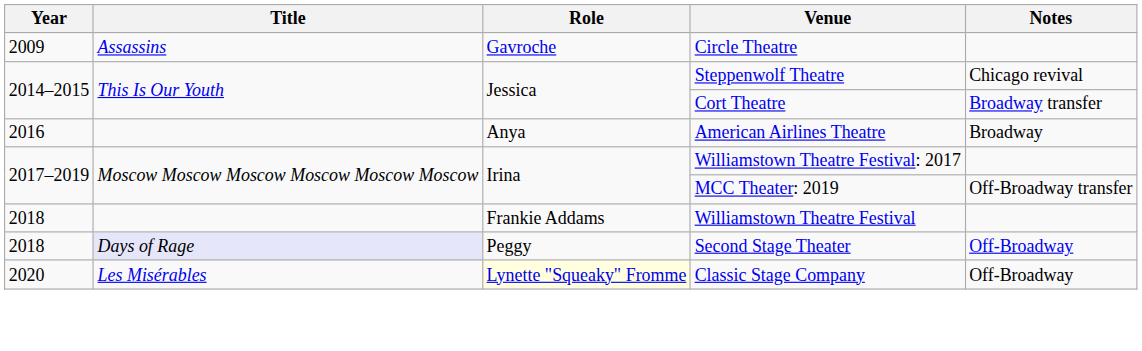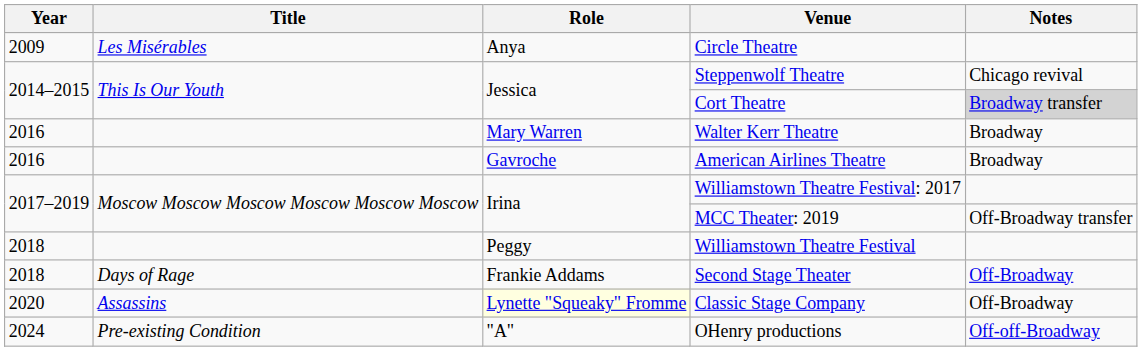Circle Theatre | Title: Assassins -> Les Misérables
Circle Theatre | Role: Gavroche -> Anya
Cort Theatre | Notes: no background -> lightgrey background
+ row: 2016 | Mary Warren | Walter Kerr Theatre | Broadway
American Airlines Theatre | Role: Anya -> Gavroche
Williamstown Theatre Festival | Role: Frankie Addams -> Peggy
Second Stage Theater | Title: lavender background -> no background
Second Stage Theater | Role: Peggy -> Frankie Addams
Classic Stage Company | Title: Les Misérables -> Assassins
+ row: 2024 | Pre-existing Condition | "A" | OHenry productions | Off-off-Broadway
